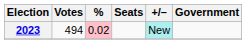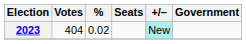2023 | Votes: 494 -> 404
2023 | %: pink background -> no background
